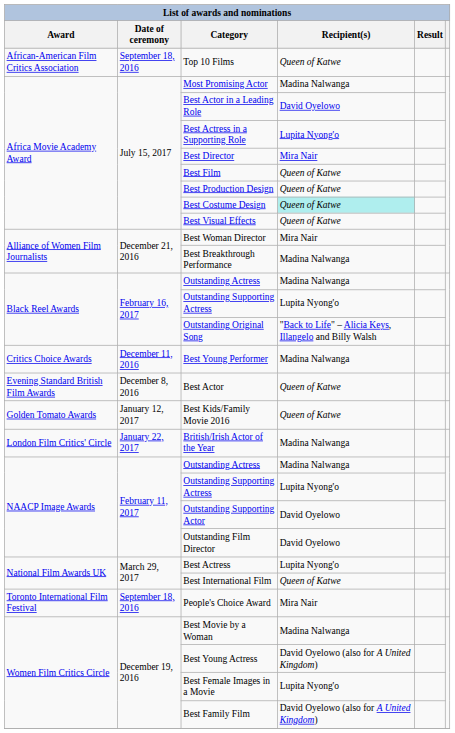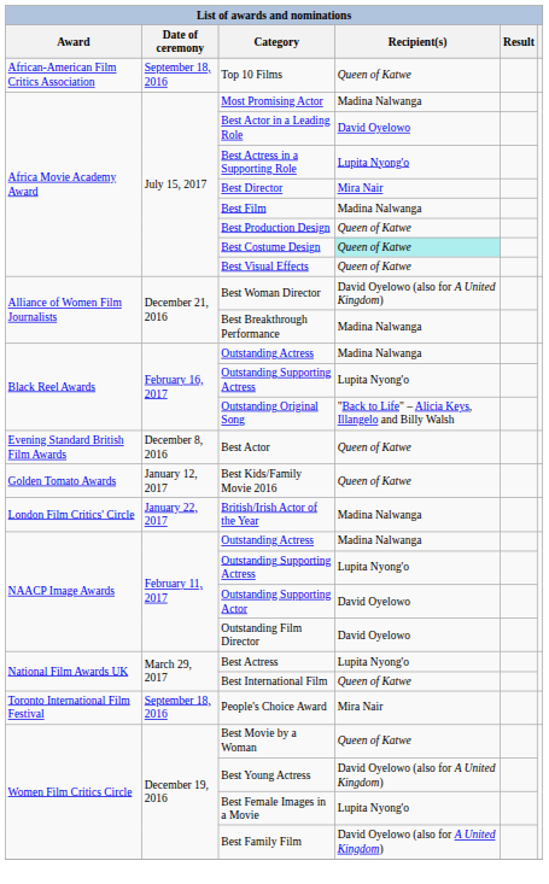Best Film | Recipient(s): Queen of Katwe -> Madina Nalwanga
Best Woman Director | Recipient(s): Mira Nair -> David Oyelowo (also for A United Kingdom)
- row: Critics Choice Awards | December 11, 2016 | Best Young Performer | Madina Nalwanga
Best Movie by a Woman | Recipient(s): Madina Nalwanga -> Queen of Katwe
